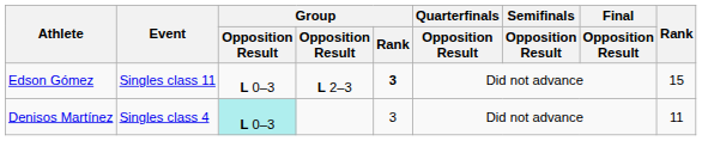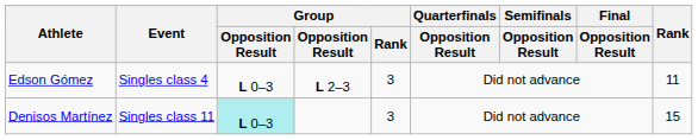Edson Gómez | Event: Singles class 11 -> Singles class 4
Edson Gómez | Group / Rank: bold -> normal
Edson Gómez | Rank: 15 -> 11
Denisos Martínez | Event: Singles class 4 -> Singles class 11
Denisos Martínez | Rank: 11 -> 15
